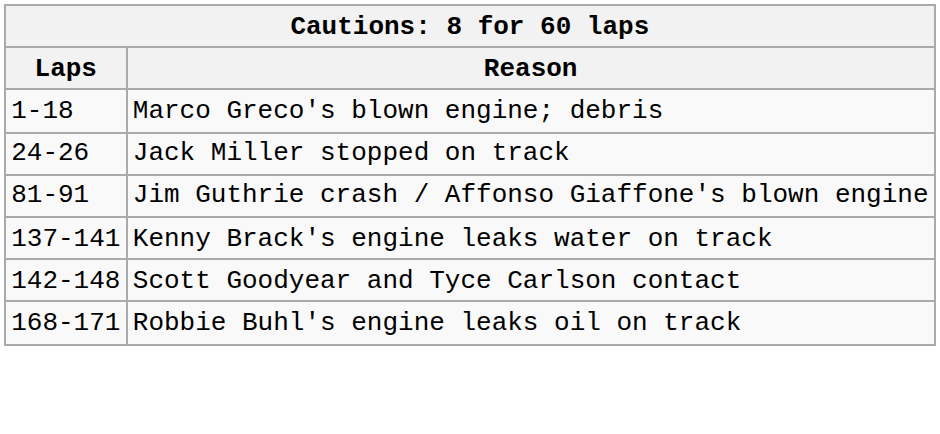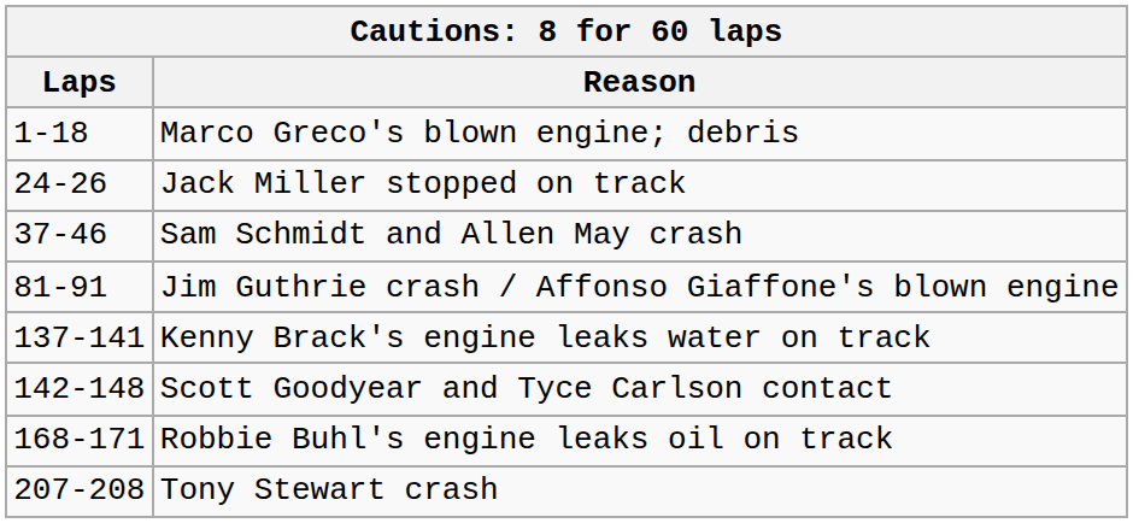+ row: 37-46 | Sam Schmidt and Allen May crash
+ row: 207-208 | Tony Stewart crash
